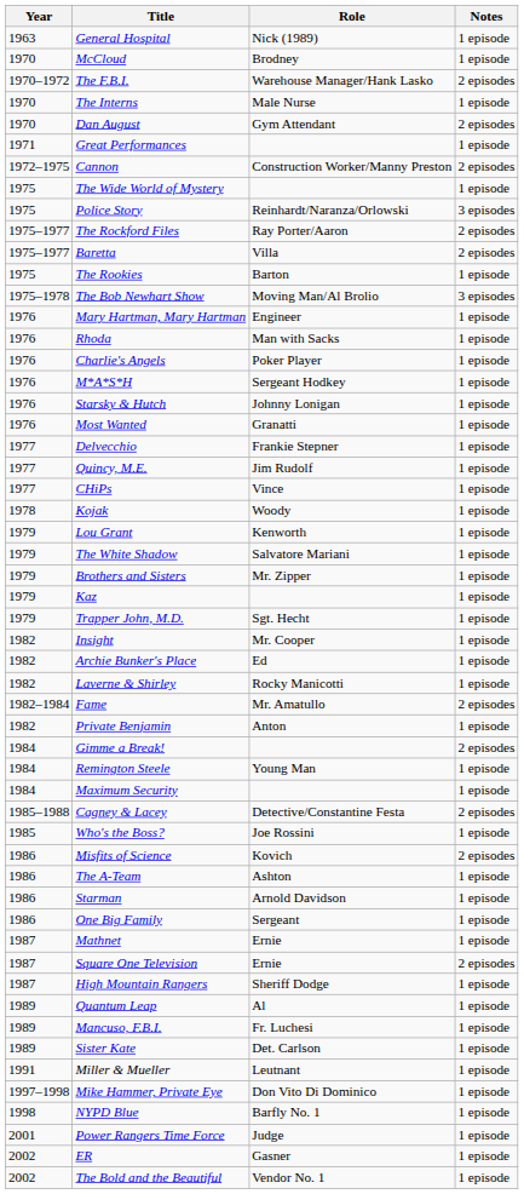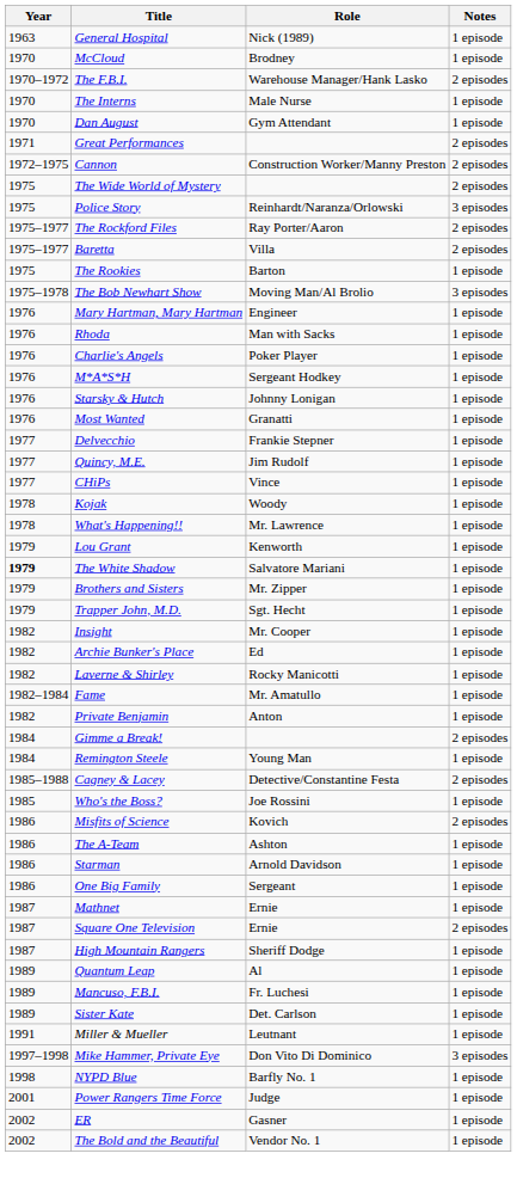Dan August | Notes: 2 episodes -> 1 episode
Great Performances | Notes: 1 episode -> 2 episodes
The Wide World of Mystery | Notes: 1 episode -> 2 episodes
+ row: 1978 | What's Happening!! | Mr. Lawrence | 1 episode
The White Shadow | Year: normal -> bold
- row: 1979 | Kaz | 1 episode
Fame | Notes: 2 episodes -> 1 episode
- row: 1984 | Maximum Security | 1 episode
Mike Hammer, Private Eye | Notes: 1 episode -> 3 episodes
